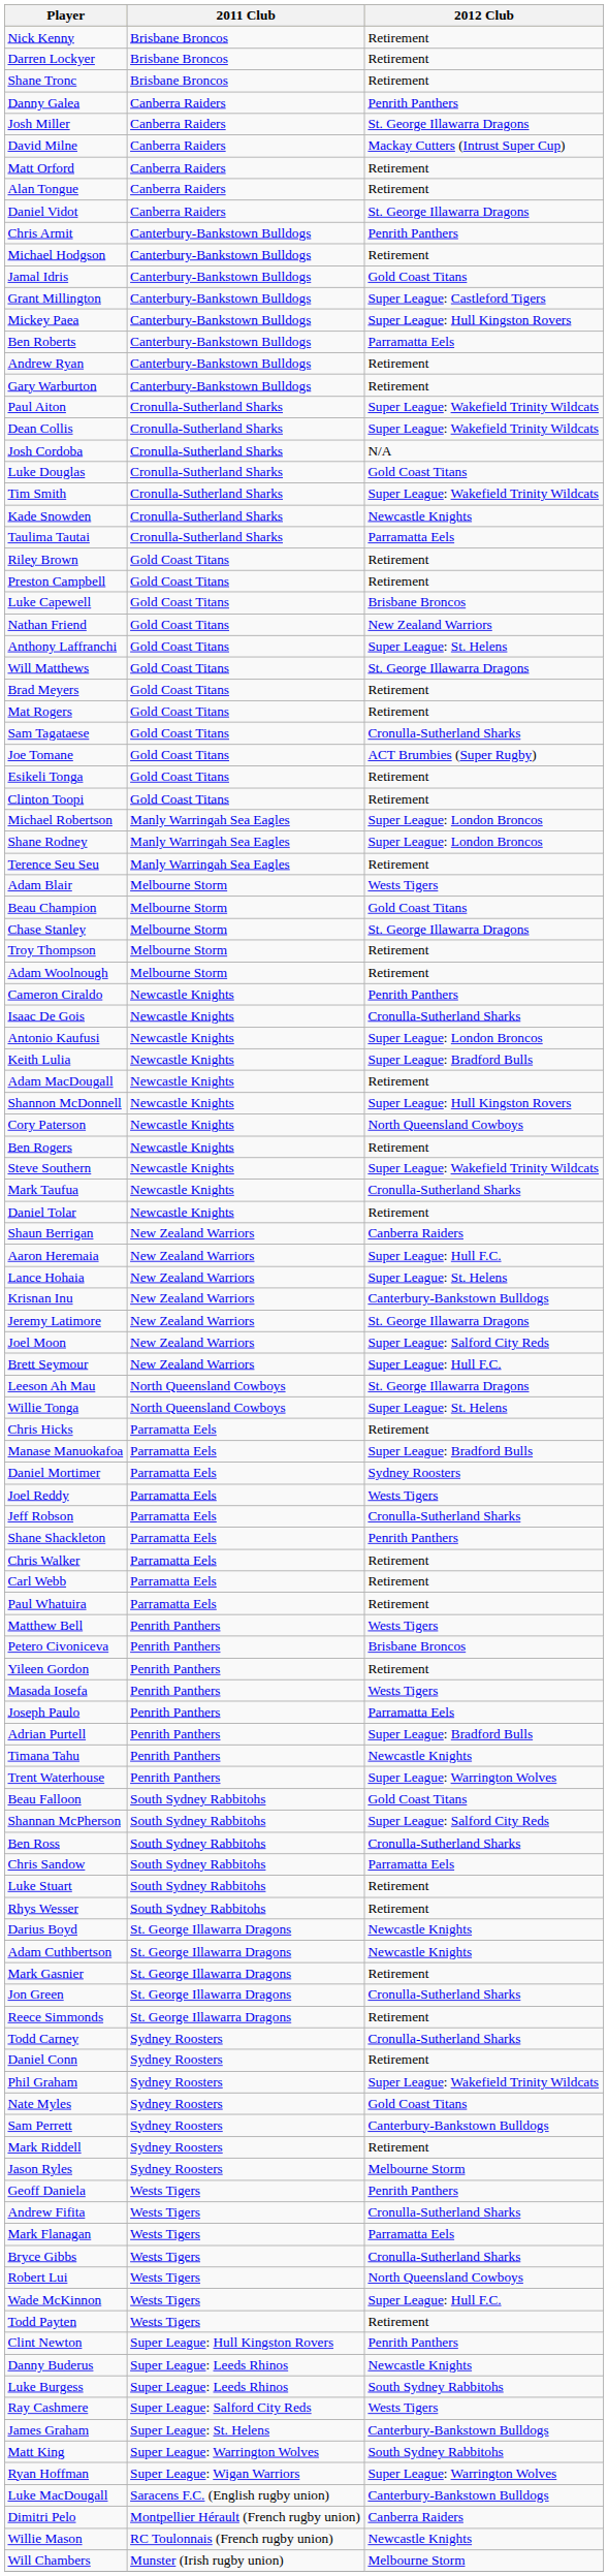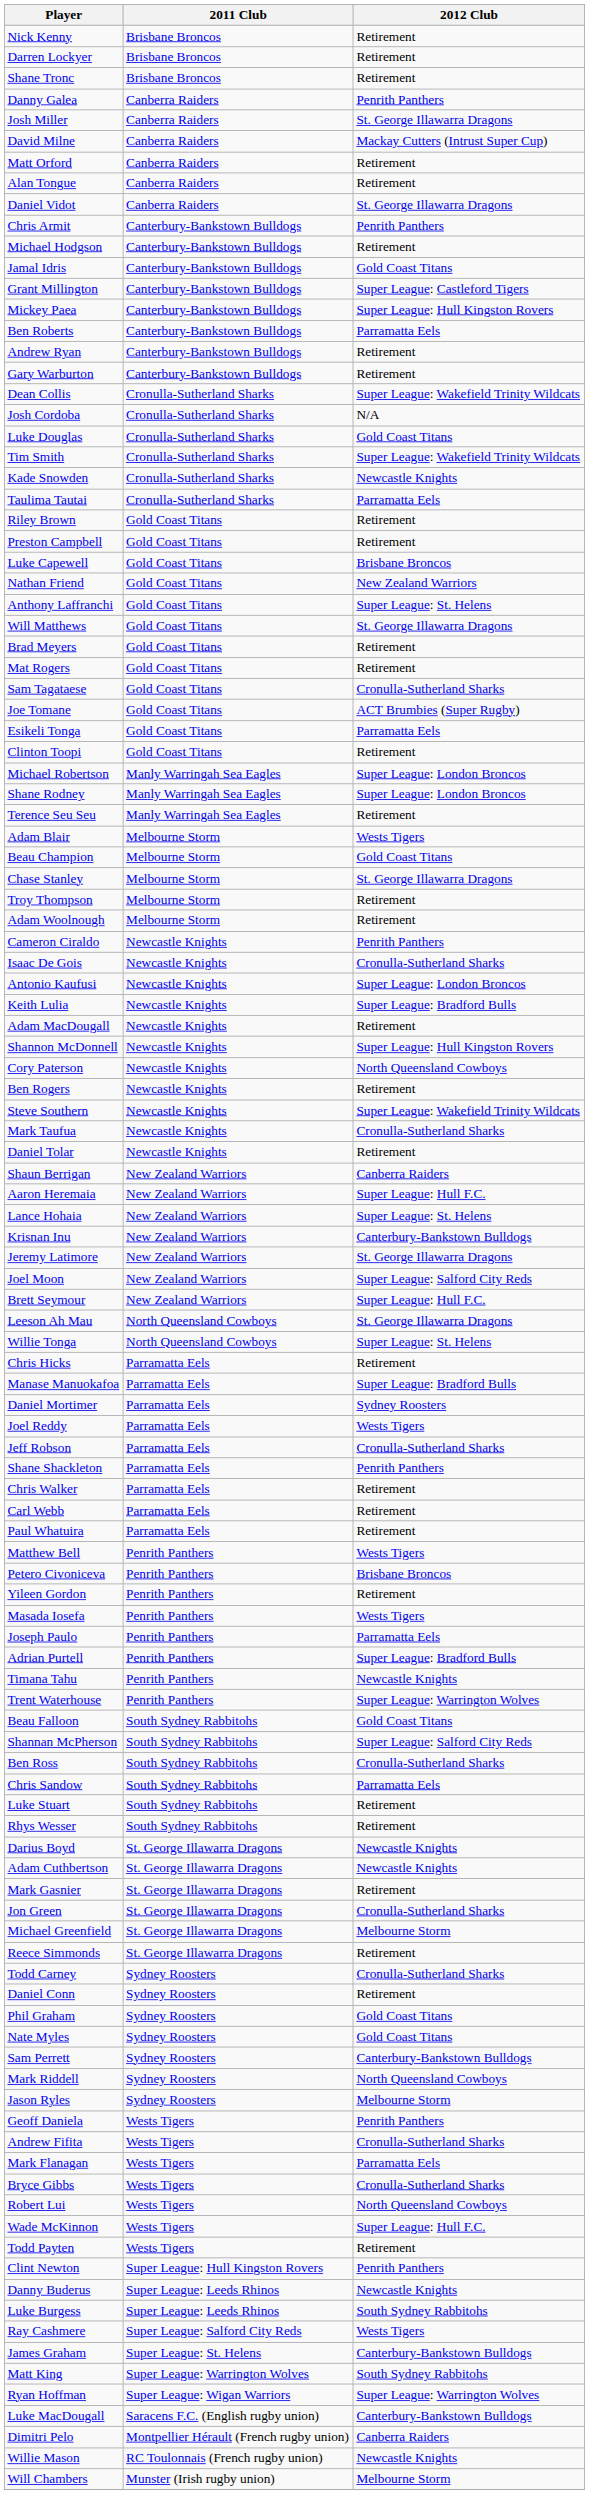- row: Paul Aiton | Cronulla-Sutherland Sharks | Super League: Wakefield Trinity Wildcats
Esikeli Tonga | 2012 Club: Retirement -> Parramatta Eels
+ row: Michael Greenfield | St. George Illawarra Dragons | Melbourne Storm
Phil Graham | 2012 Club: Super League: Wakefield Trinity Wildcats -> Gold Coast Titans
Mark Riddell | 2012 Club: Retirement -> North Queensland Cowboys
